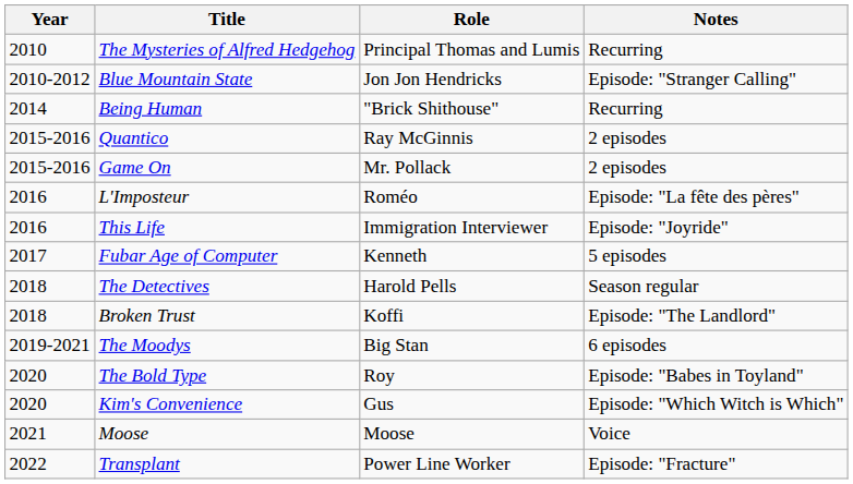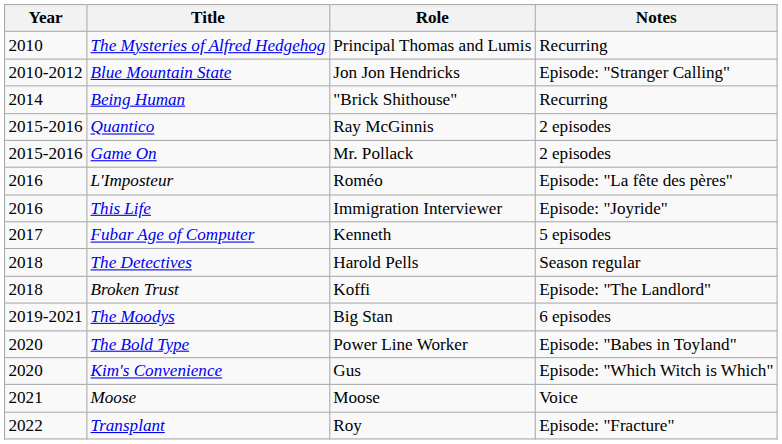The Bold Type | Role: Roy -> Power Line Worker
Transplant | Role: Power Line Worker -> Roy
